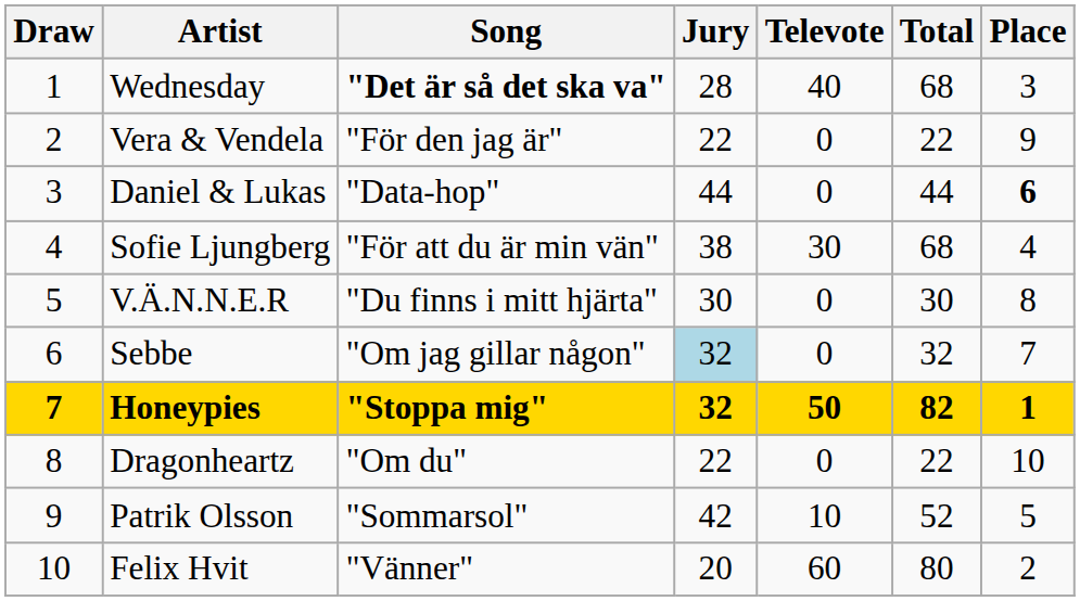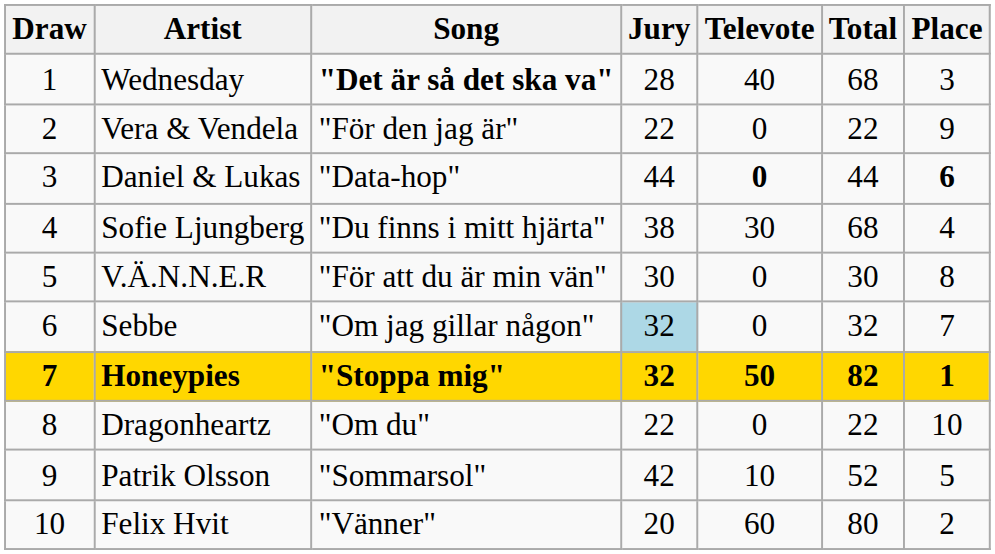Daniel & Lukas | Televote: normal -> bold
Sofie Ljungberg | Song: "För att du är min vän" -> "Du finns i mitt hjärta"
V.Ä.N.N.E.R | Song: "Du finns i mitt hjärta" -> "För att du är min vän"
